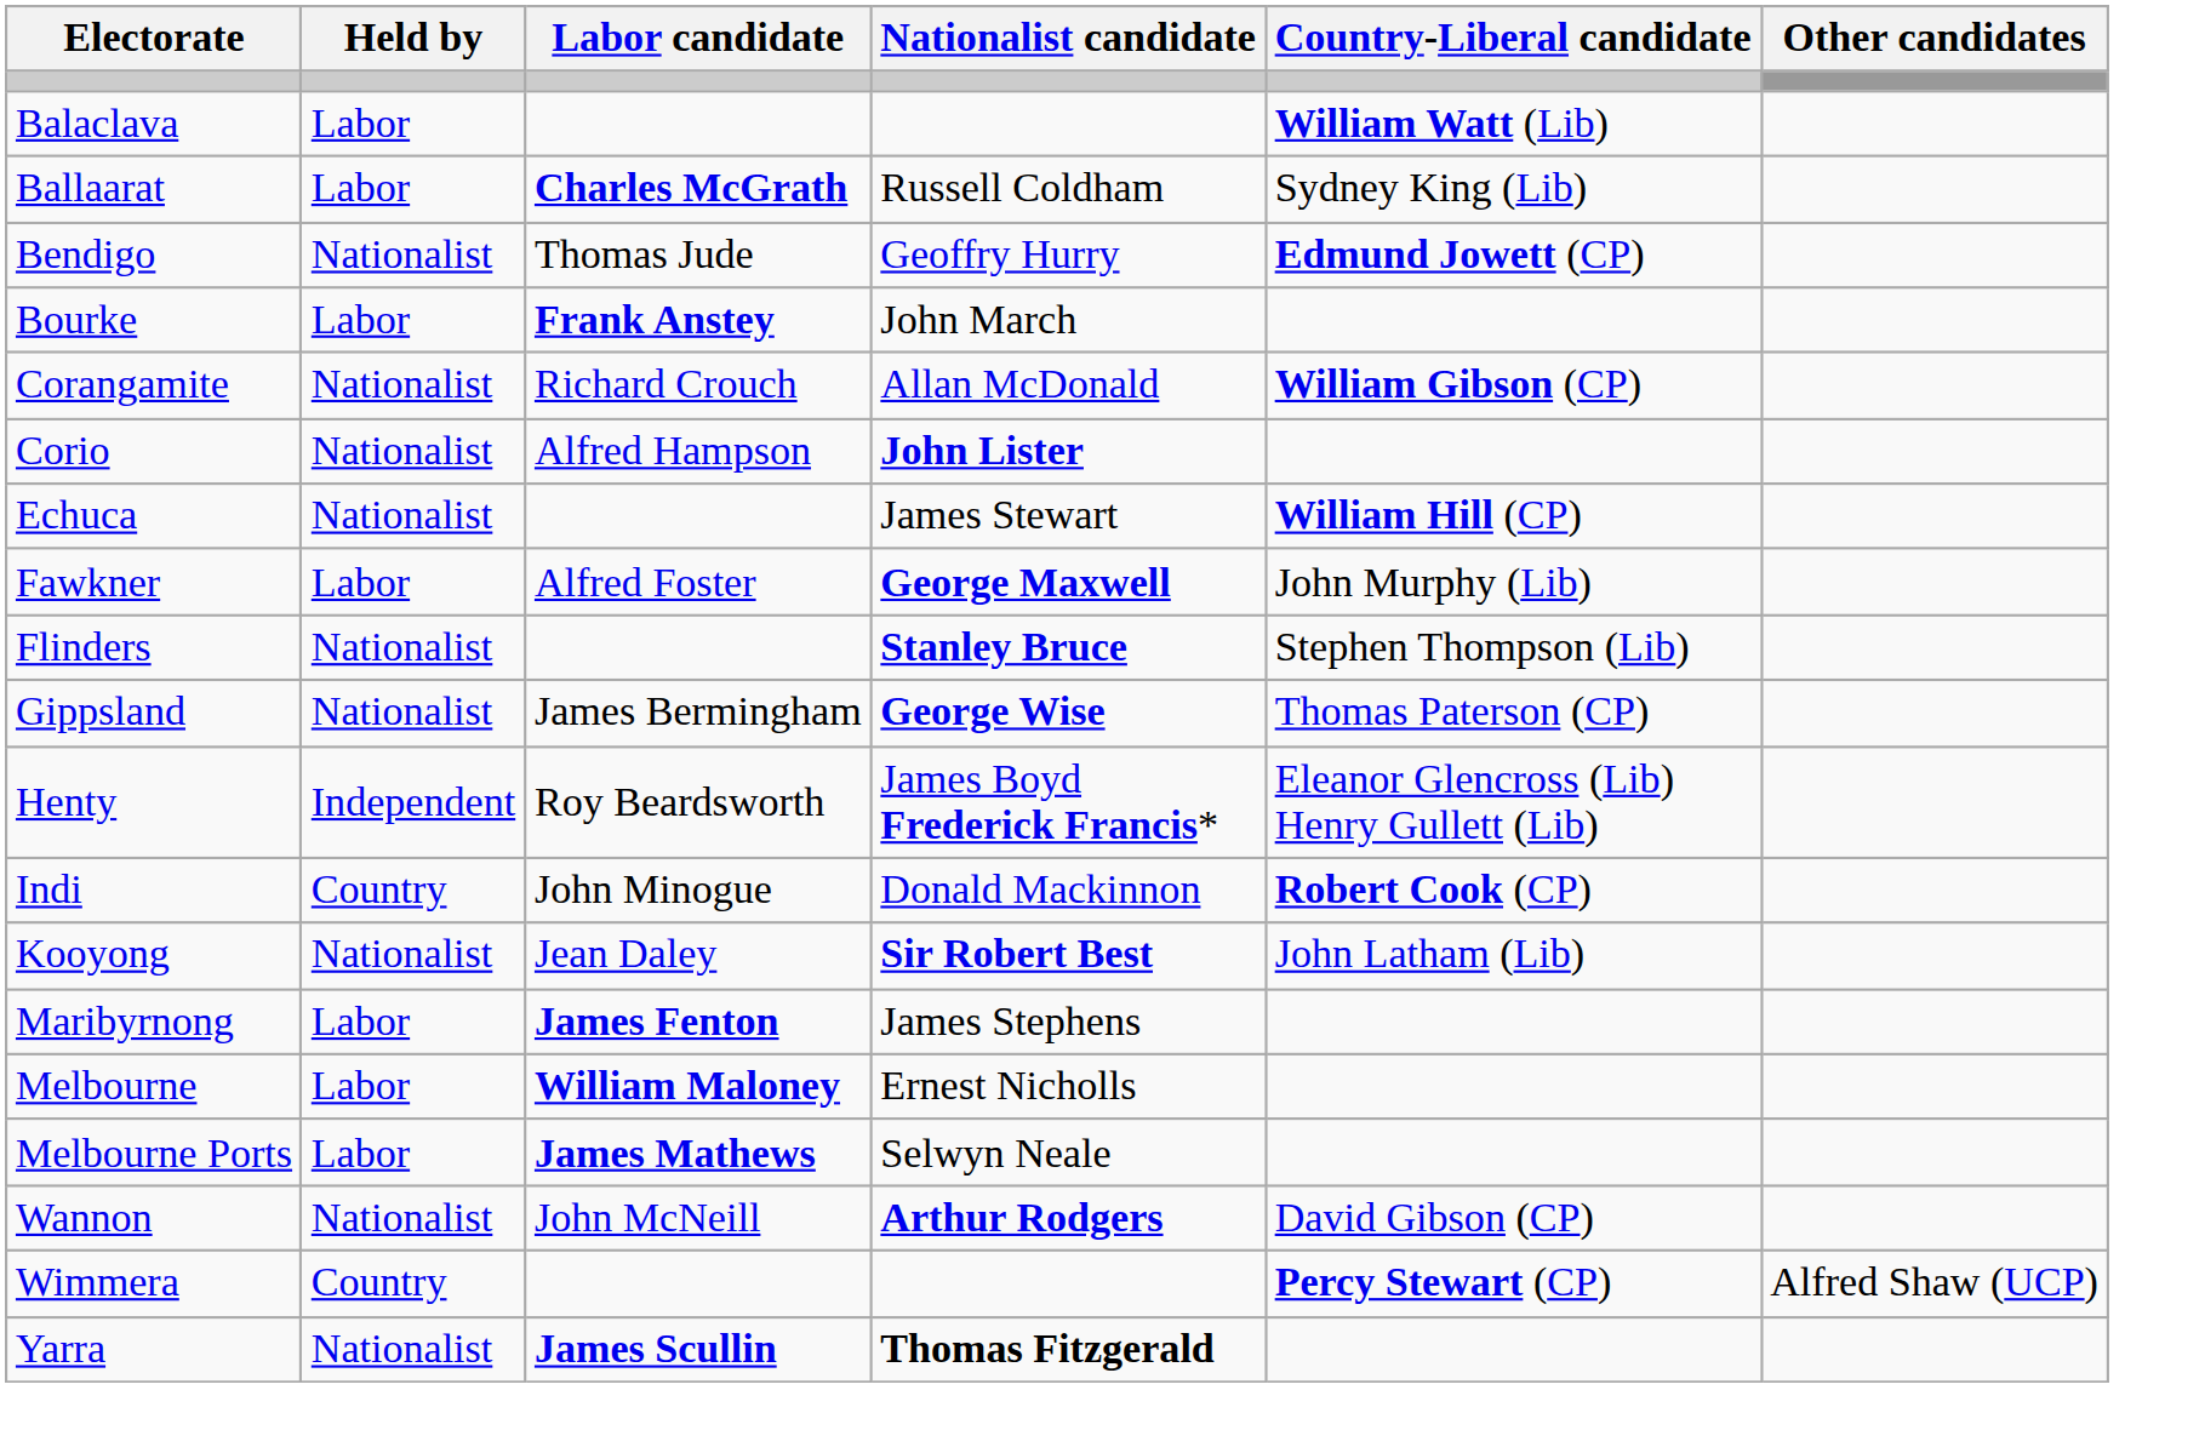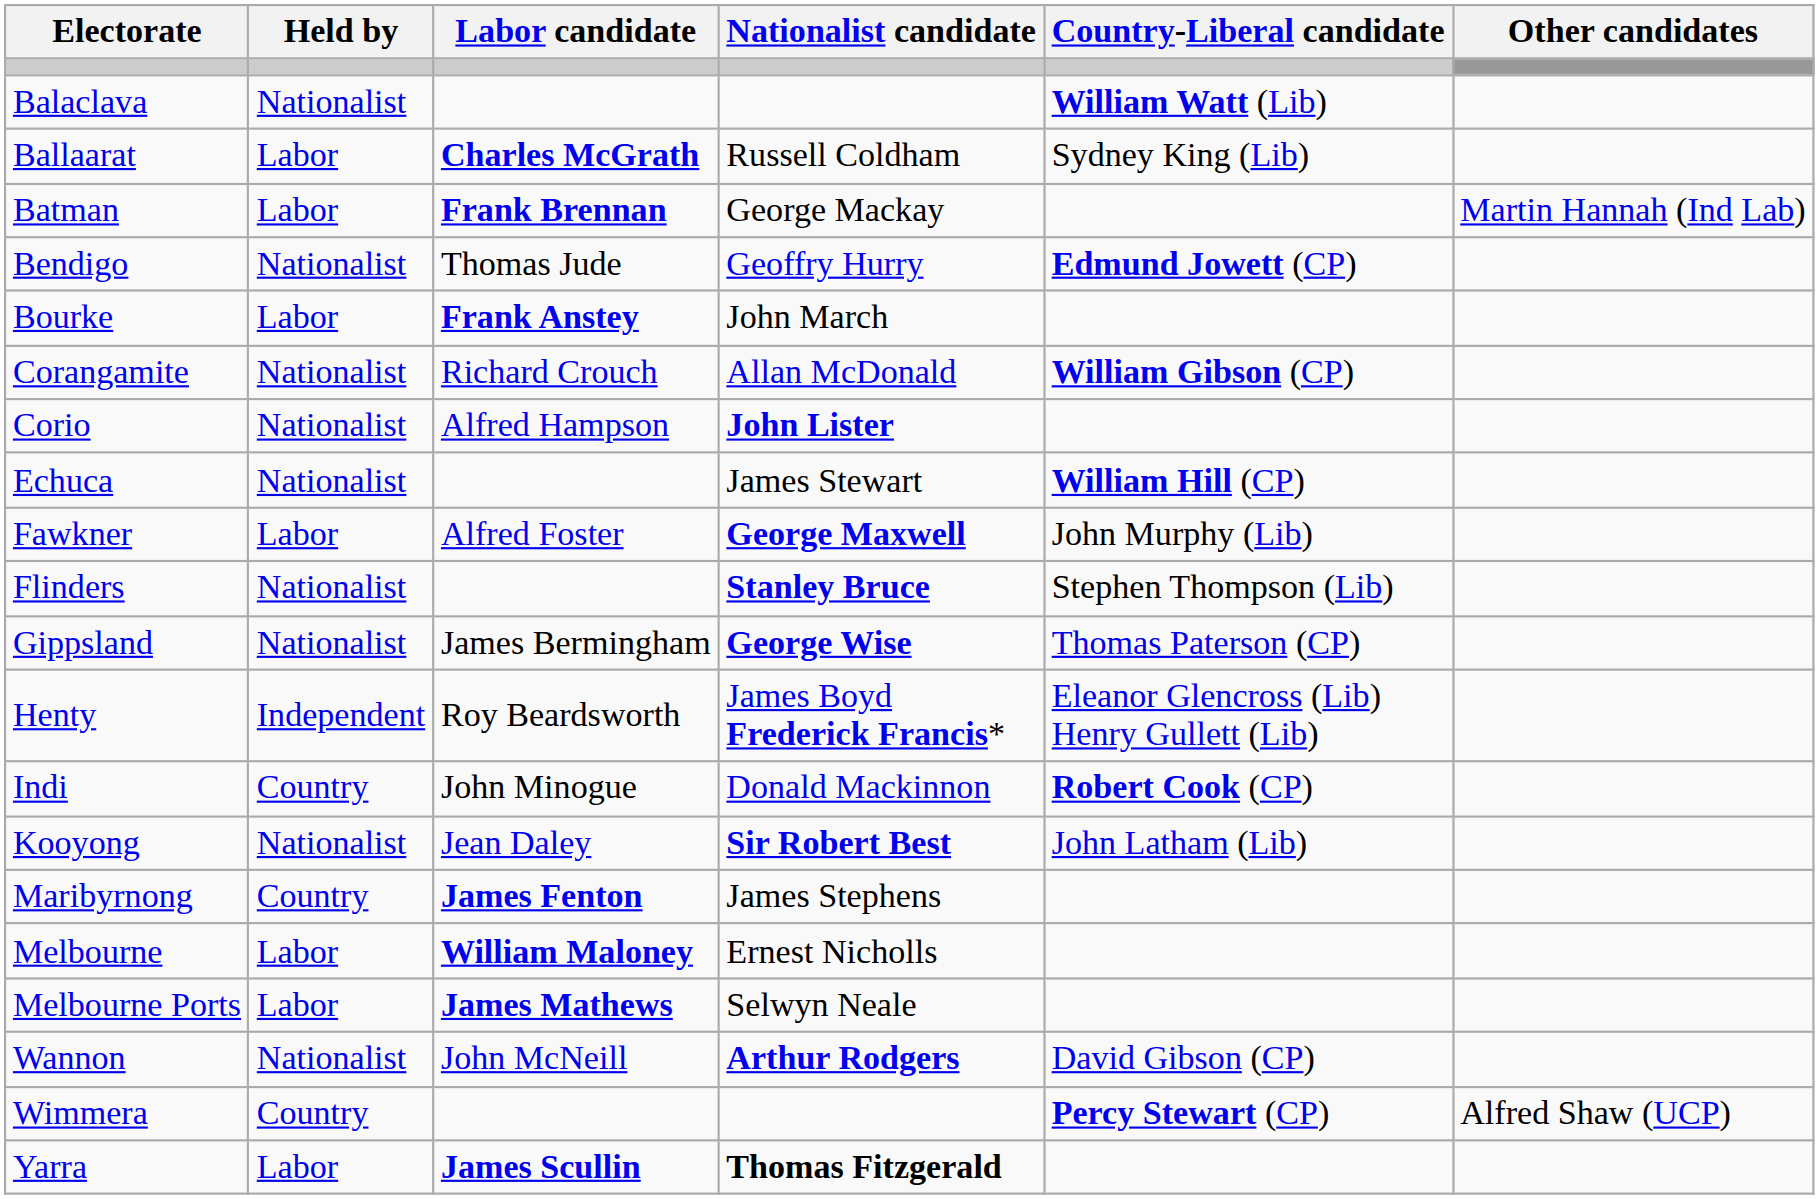Balaclava | Held by: Labor -> Nationalist
+ row: Batman | Labor | Frank Brennan | George Mackay | Martin Hannah (Ind Lab)
Maribyrnong | Held by: Labor -> Country
Yarra | Held by: Nationalist -> Labor
